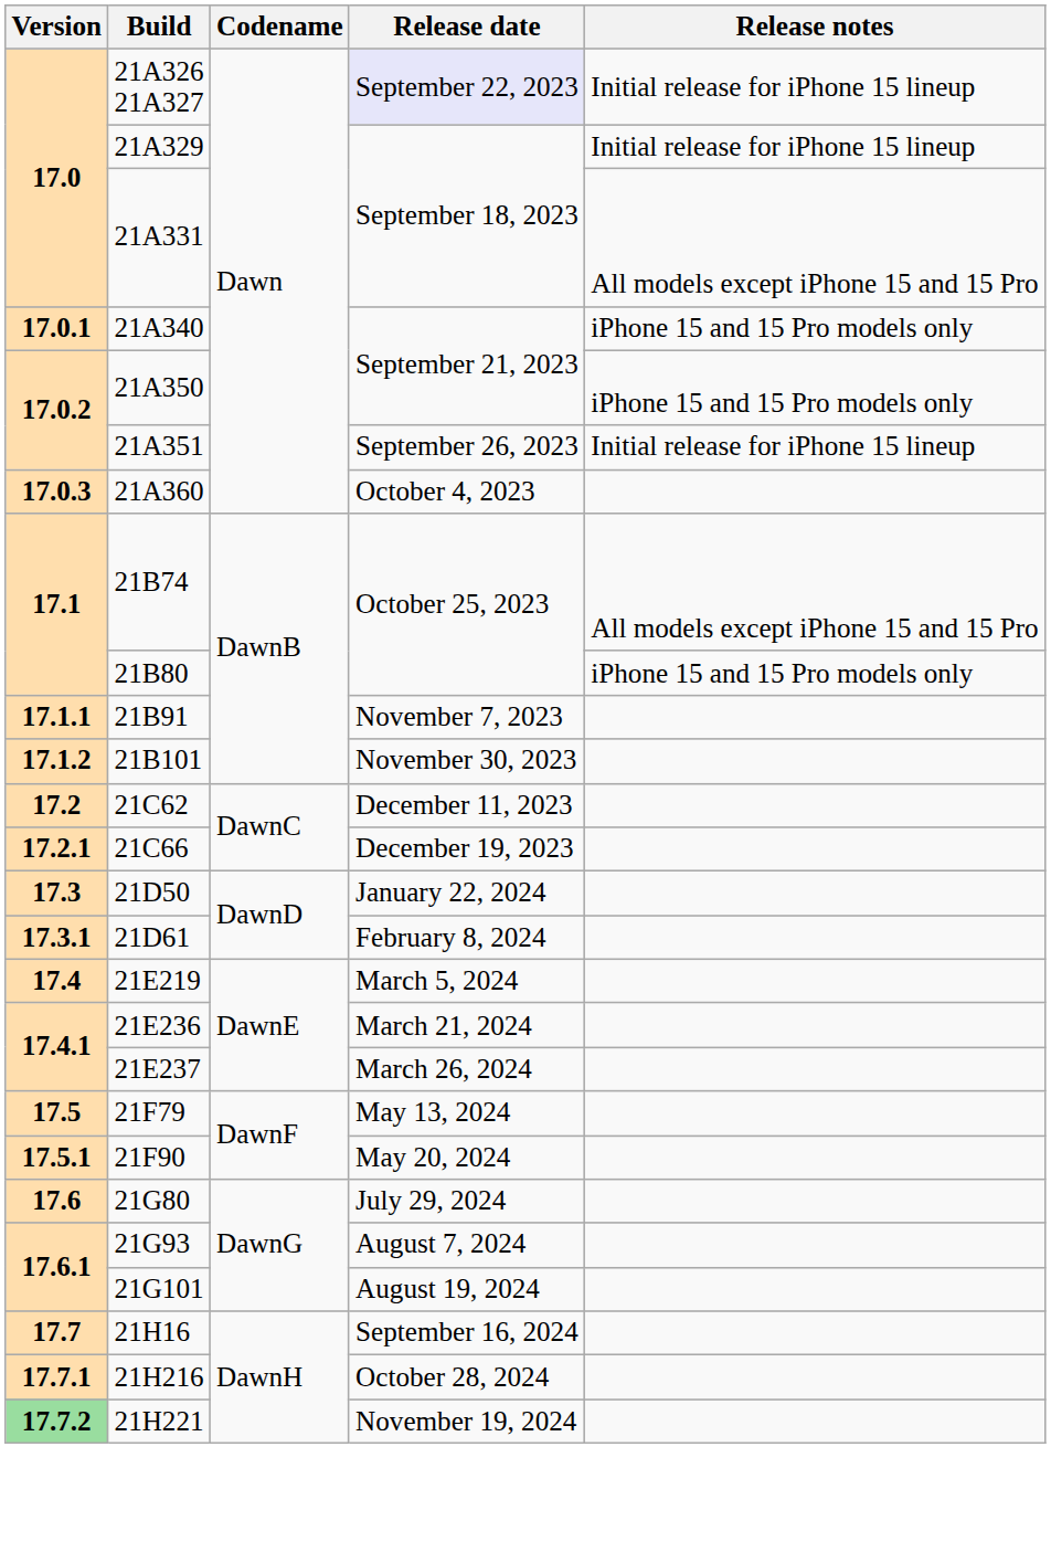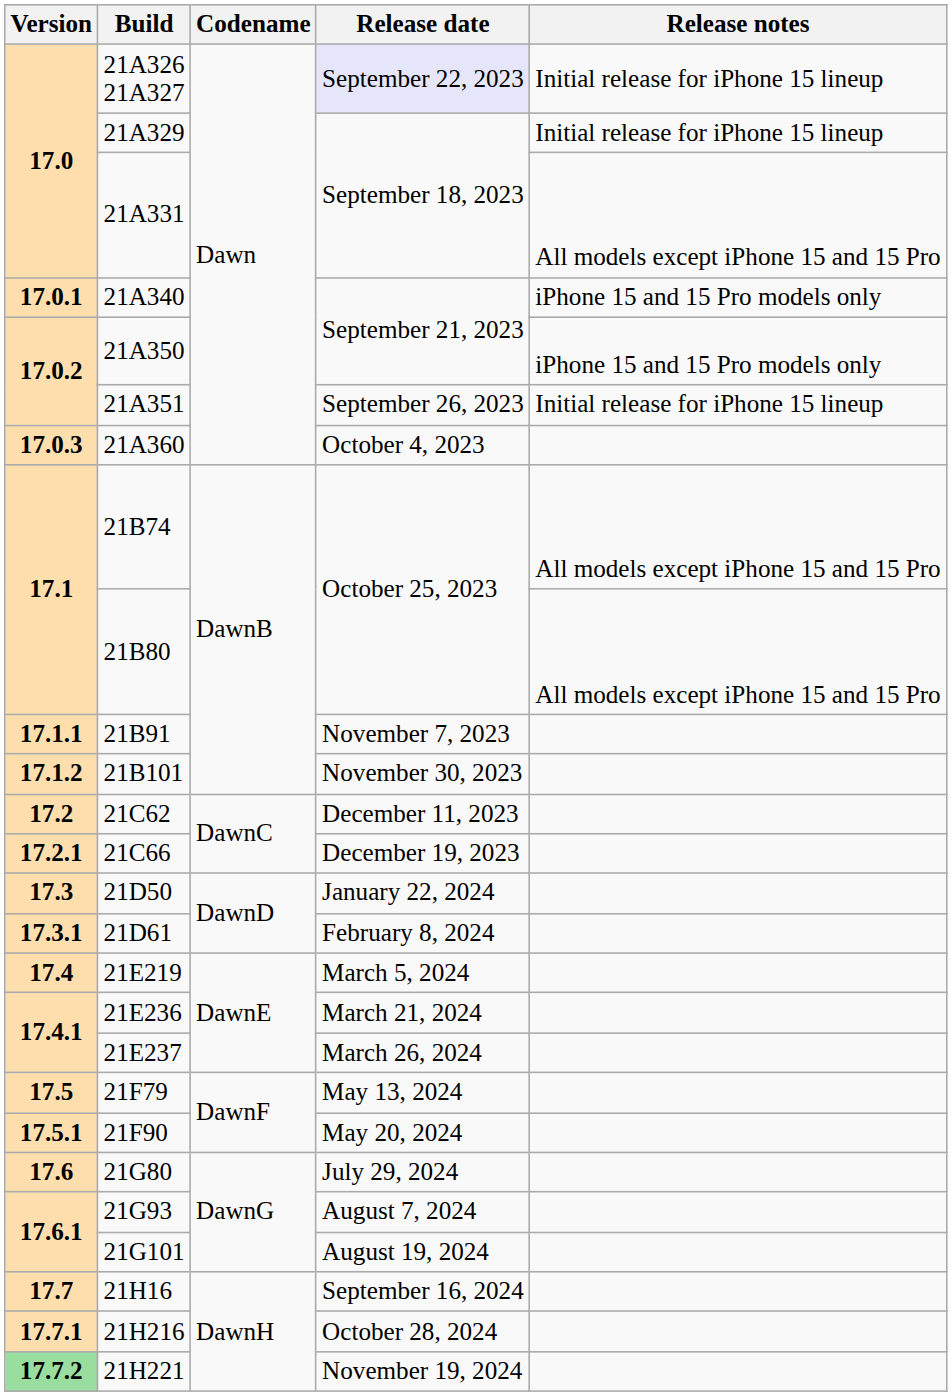21B80 | Release notes: iPhone 15 and 15 Pro models only -> All models except iPhone 15 and 15 Pro
